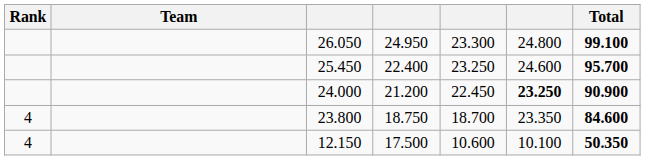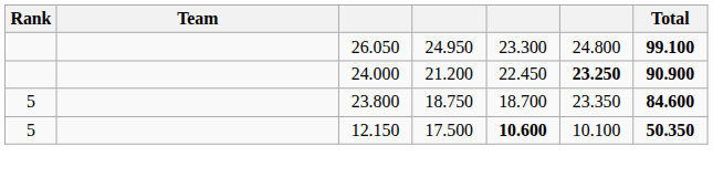- row: 25.450 | 22.400 | 23.250 | 24.600 | 95.700
23.800 | Rank: 4 -> 5
12.150 | Rank: 4 -> 5
12.150 | column 5: normal -> bold
